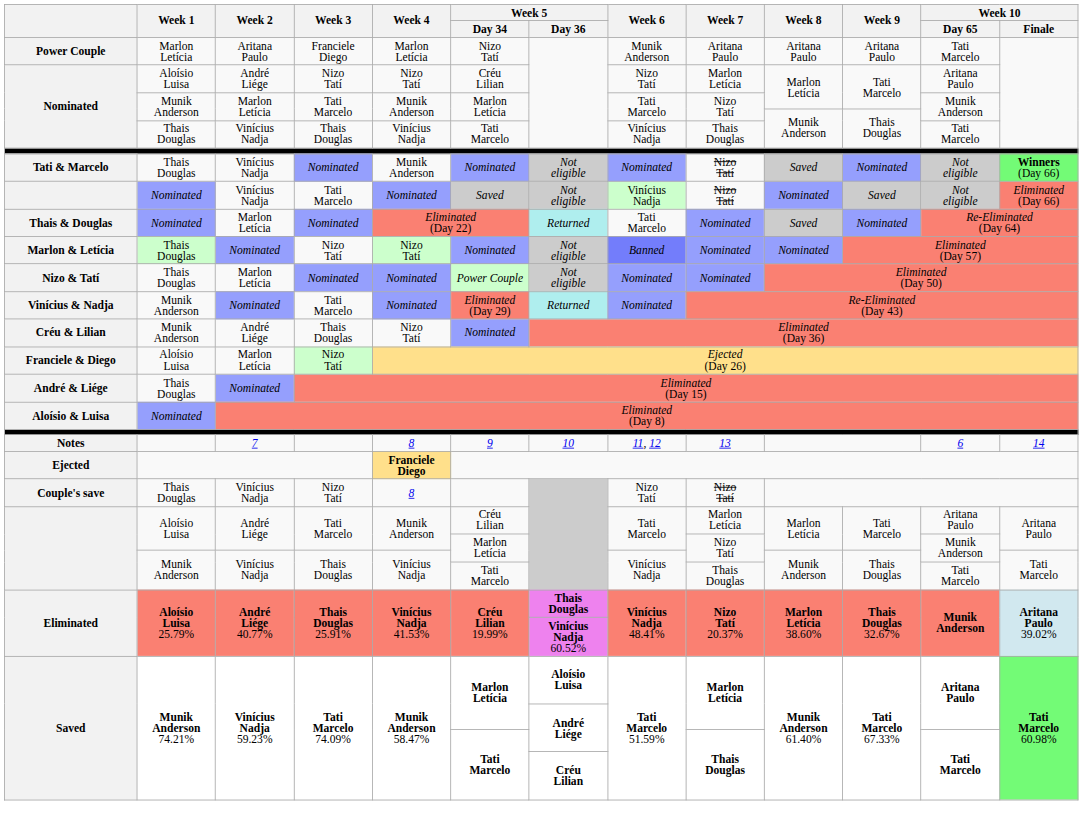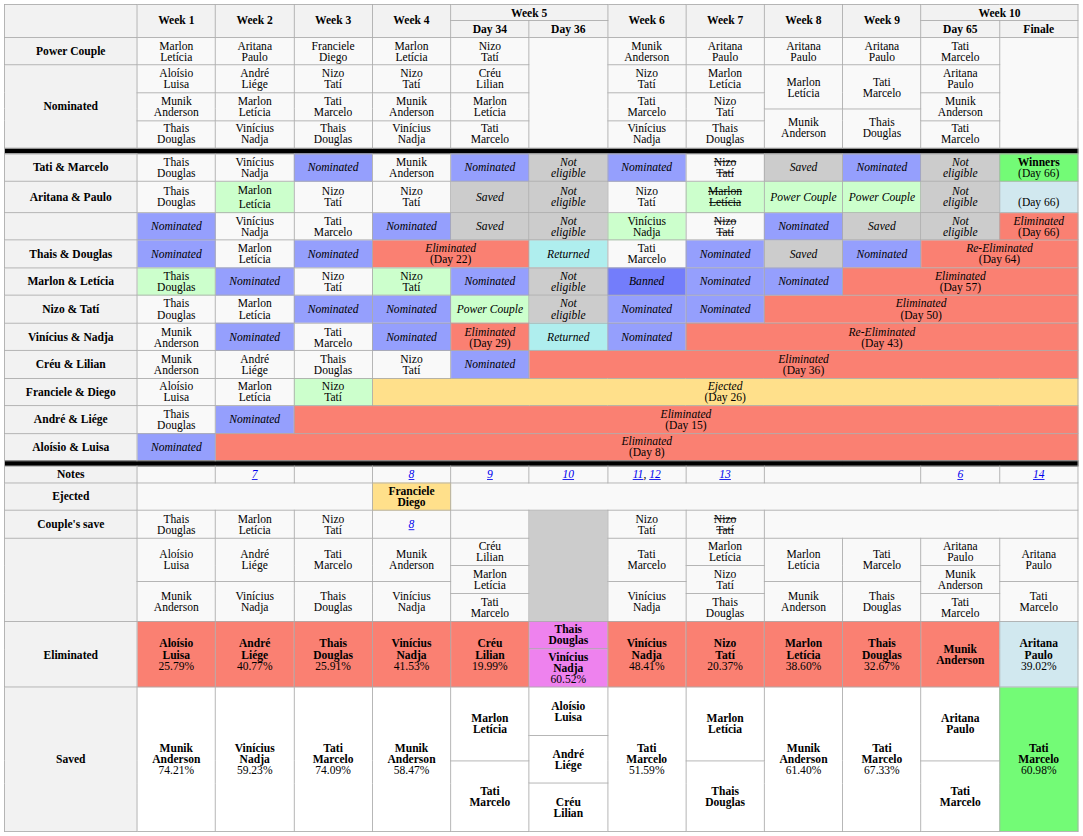+ row: Aritana & Paulo | Thais Douglas | Marlon Letícia | Nizo Tatí | Nizo Tatí | Saved | Not eligible | Nizo Tatí | Marlon Letícia | Power Couple | Power Couple | Not eligible | (Day 66)
Couple's save | Week 2: Vinícius Nadja -> Marlon Letícia
